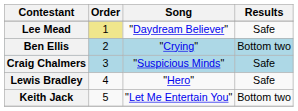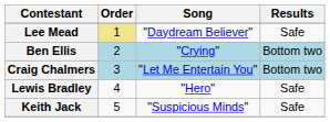Craig Chalmers | Song: "Suspicious Minds" -> "Let Me Entertain You"
Craig Chalmers | Results: Safe -> Bottom two
Keith Jack | Song: "Let Me Entertain You" -> "Suspicious Minds"
Keith Jack | Results: Bottom two -> Safe
